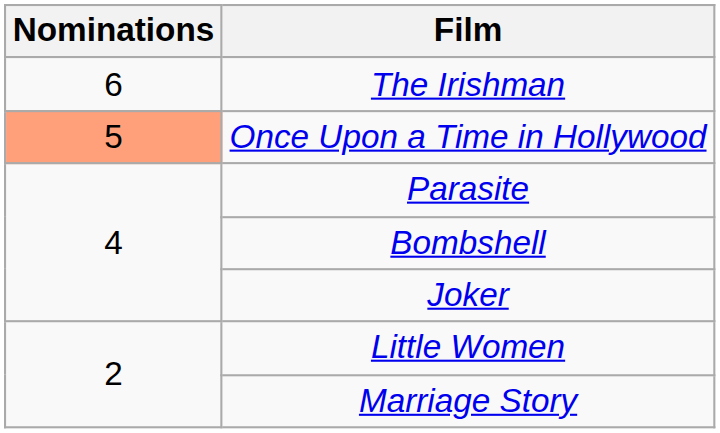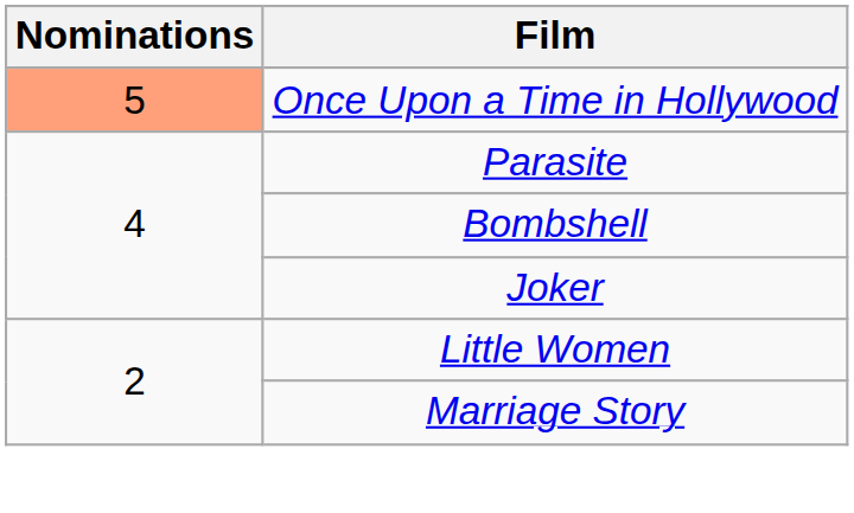- row: 6 | The Irishman
